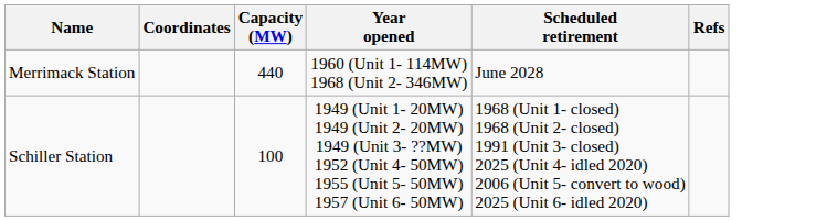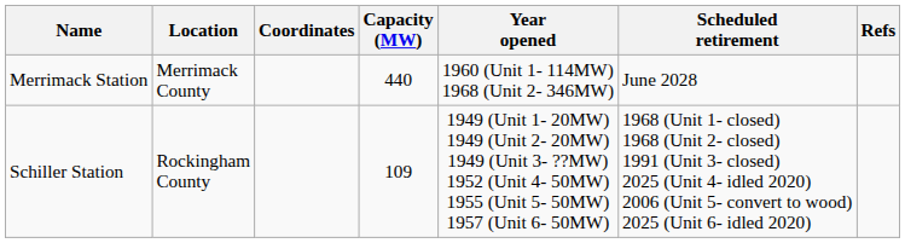+ column: Location | Merrimack County | Rockingham County
Schiller Station | Capacity (MW): 100 -> 109
